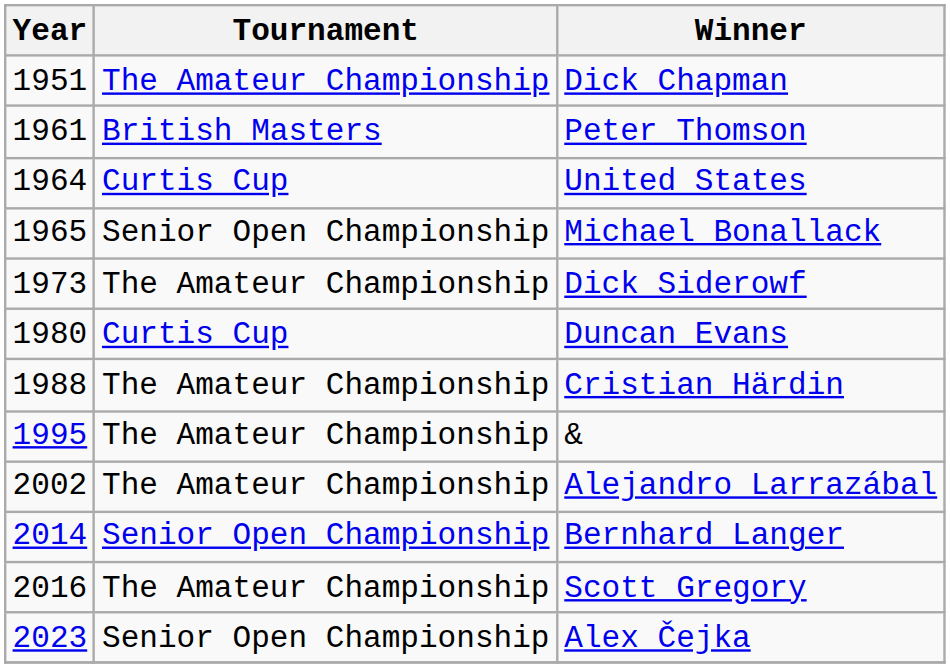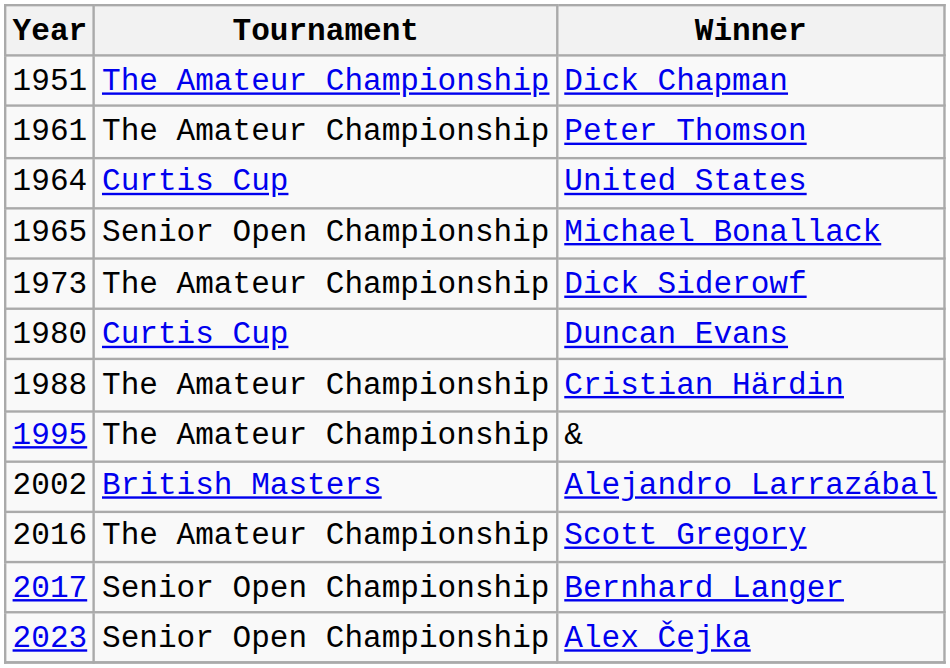Peter Thomson | Tournament: British Masters -> The Amateur Championship
Alejandro Larrazábal | Tournament: The Amateur Championship -> British Masters
- row: 2014 | Senior Open Championship | Bernhard Langer
+ row: 2017 | Senior Open Championship | Bernhard Langer
